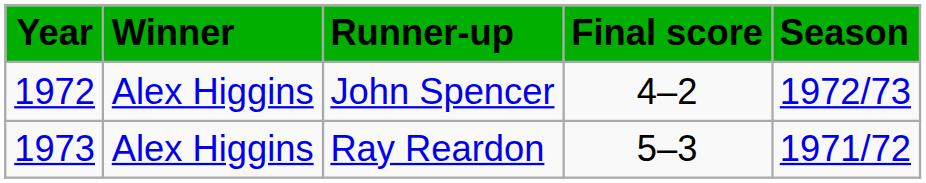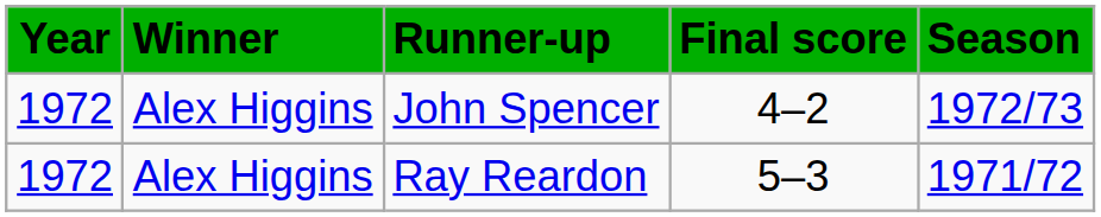Ray Reardon | Year: 1973 -> 1972
